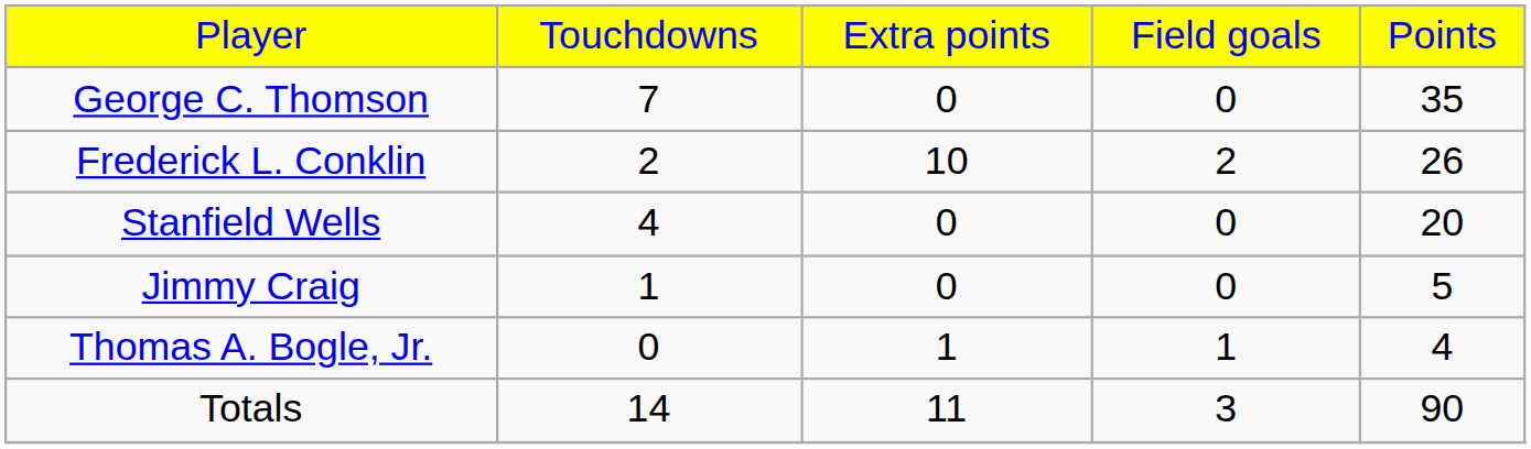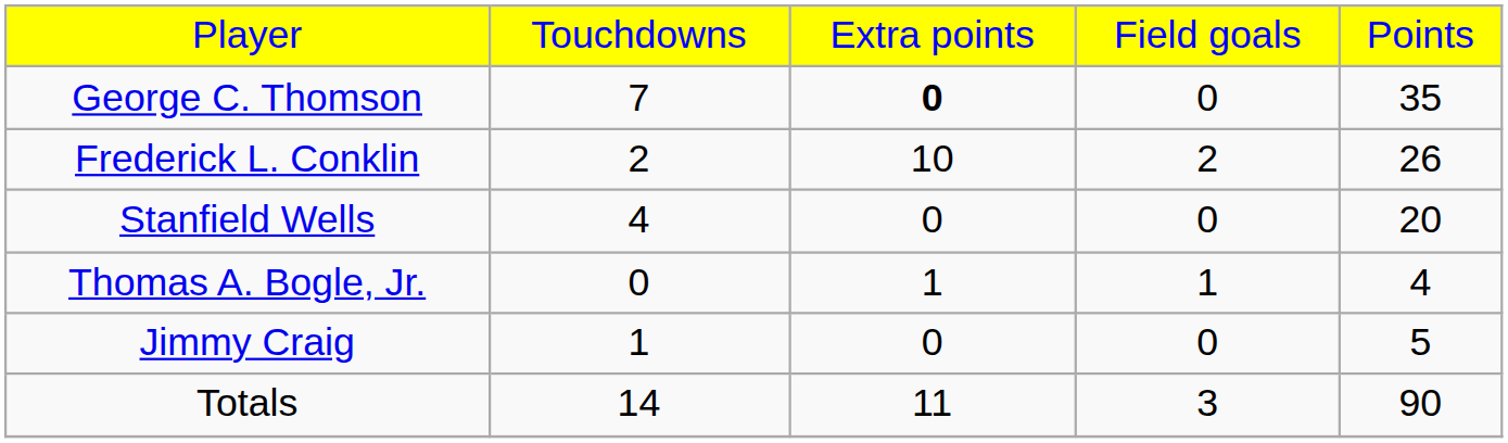George C. Thomson | column 3: normal -> bold
rows swapped: Jimmy Craig <-> Thomas A. Bogle, Jr.
